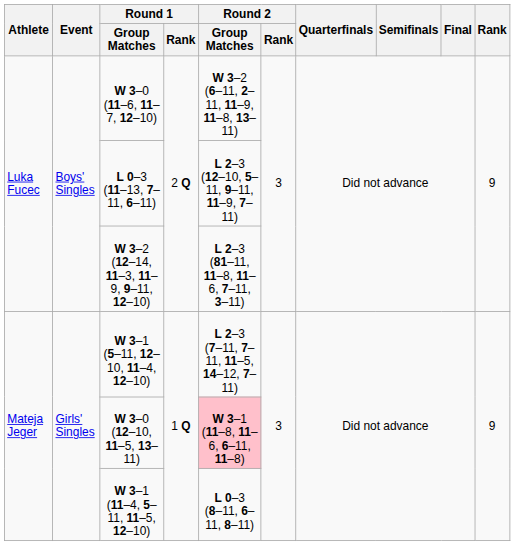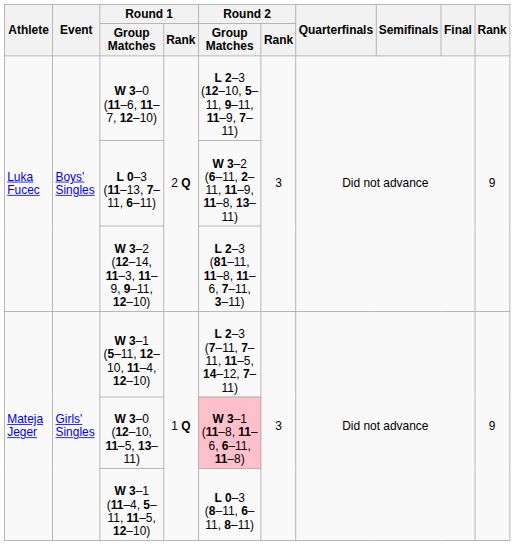W 3–0 (11–6, 11–7, 12–10) | Round 2 / Group Matches: W 3–2 (6–11, 2–11, 11–9, 11–8, 13–11) -> L 2–3 (12–10, 5–11, 9–11, 11–9, 7–11)
L 0–3 (11–13, 7–11, 6–11) | Round 2 / Group Matches: L 2–3 (12–10, 5–11, 9–11, 11–9, 7–11) -> W 3–2 (6–11, 2–11, 11–9, 11–8, 13–11)
